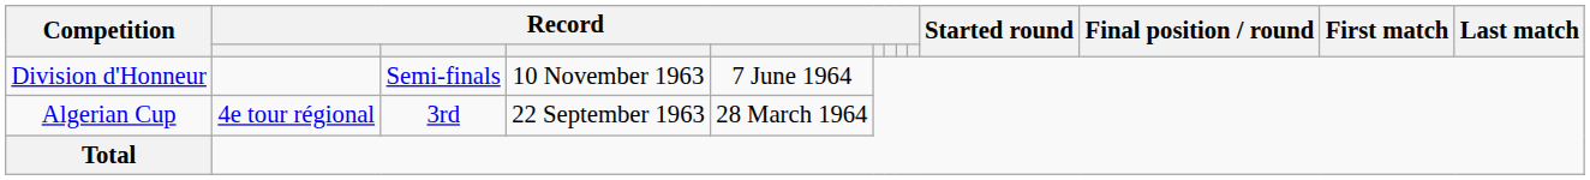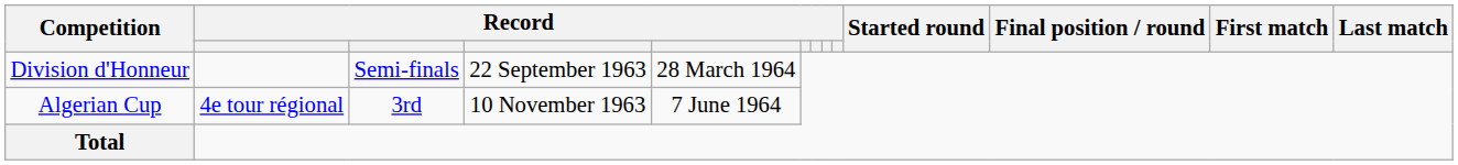Division d'Honneur | column 4: 10 November 1963 -> 22 September 1963
Division d'Honneur | column 5: 7 June 1964 -> 28 March 1964
Algerian Cup | column 4: 22 September 1963 -> 10 November 1963
Algerian Cup | column 5: 28 March 1964 -> 7 June 1964
